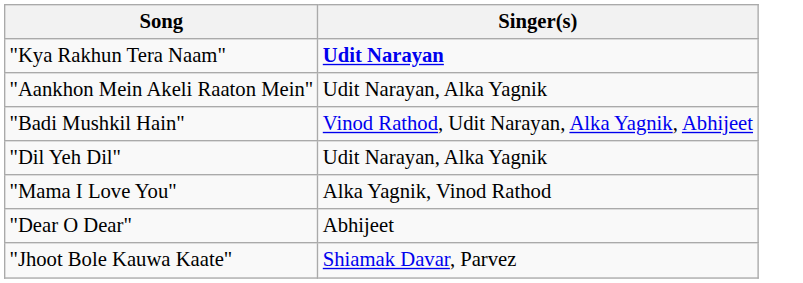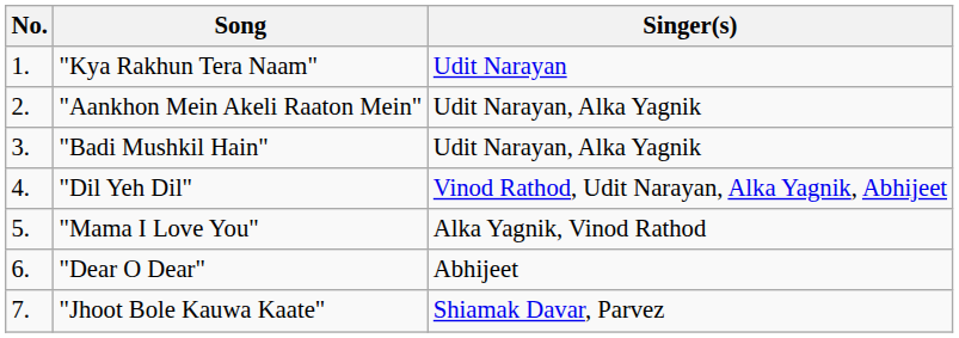+ column: No. | 1. | 2. | 3. | 4. | 5. | 6. | 7.
"Kya Rakhun Tera Naam" | Singer(s): bold -> normal
"Badi Mushkil Hain" | Singer(s): Vinod Rathod, Udit Narayan, Alka Yagnik, Abhijeet -> Udit Narayan, Alka Yagnik
"Dil Yeh Dil" | Singer(s): Udit Narayan, Alka Yagnik -> Vinod Rathod, Udit Narayan, Alka Yagnik, Abhijeet
